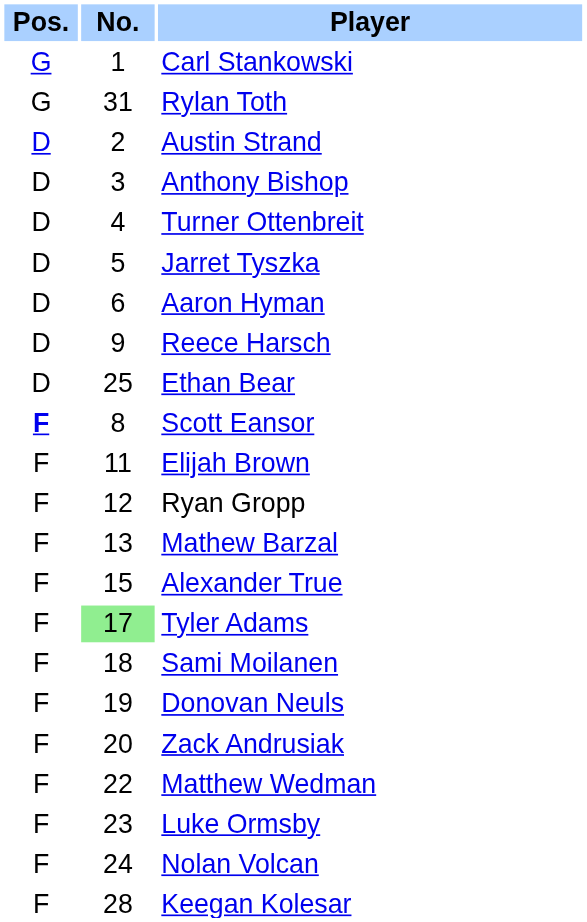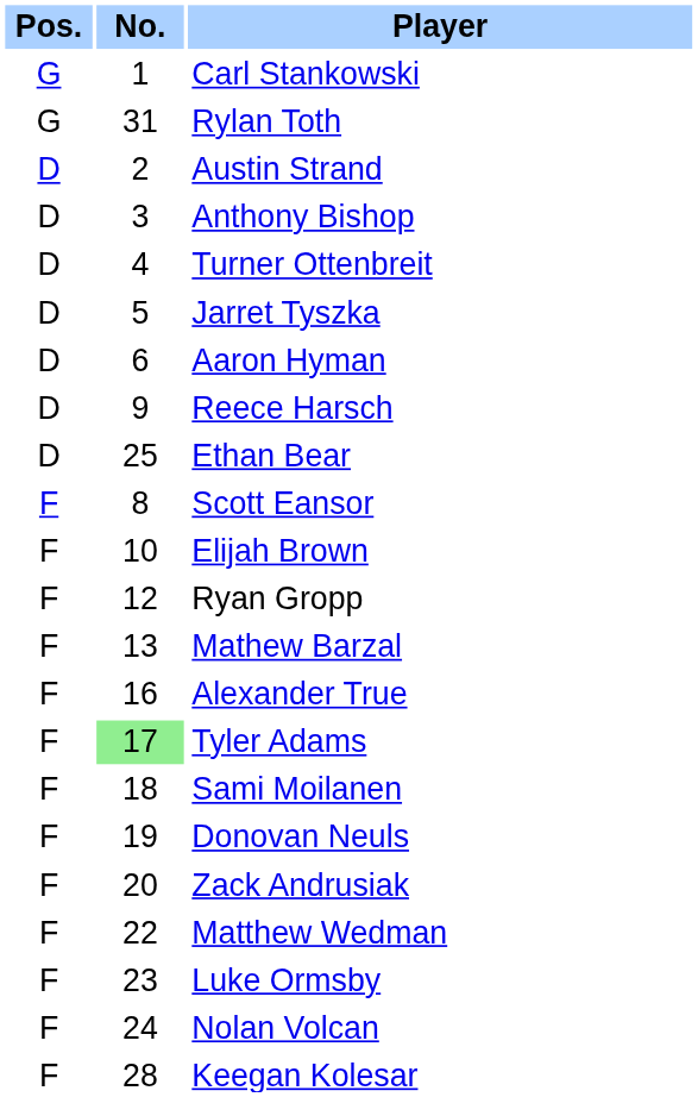Scott Eansor | Pos.: bold -> normal
Elijah Brown | No.: 11 -> 10
Alexander True | No.: 15 -> 16
